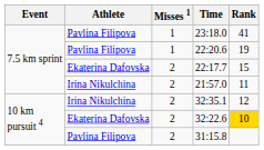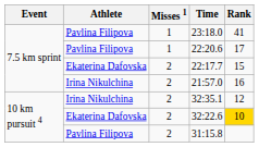22:20.6 | Rank: 19 -> 17
21:57.0 | Rank: 11 -> 16
